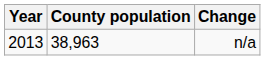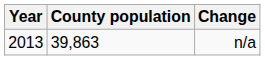n/a | County population: 38,963 -> 39,863
